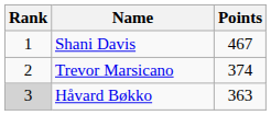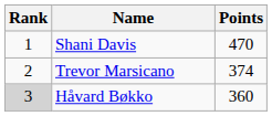Shani Davis | Points: 467 -> 470
Håvard Bøkko | Points: 363 -> 360
